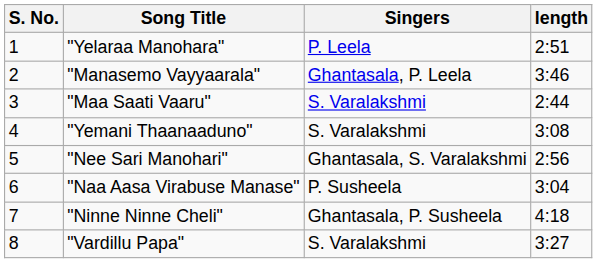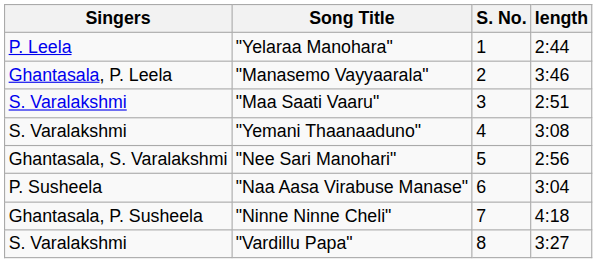columns swapped: S. No. <-> Singers
"Yelaraa Manohara" | length: 2:51 -> 2:44
"Maa Saati Vaaru" | length: 2:44 -> 2:51
